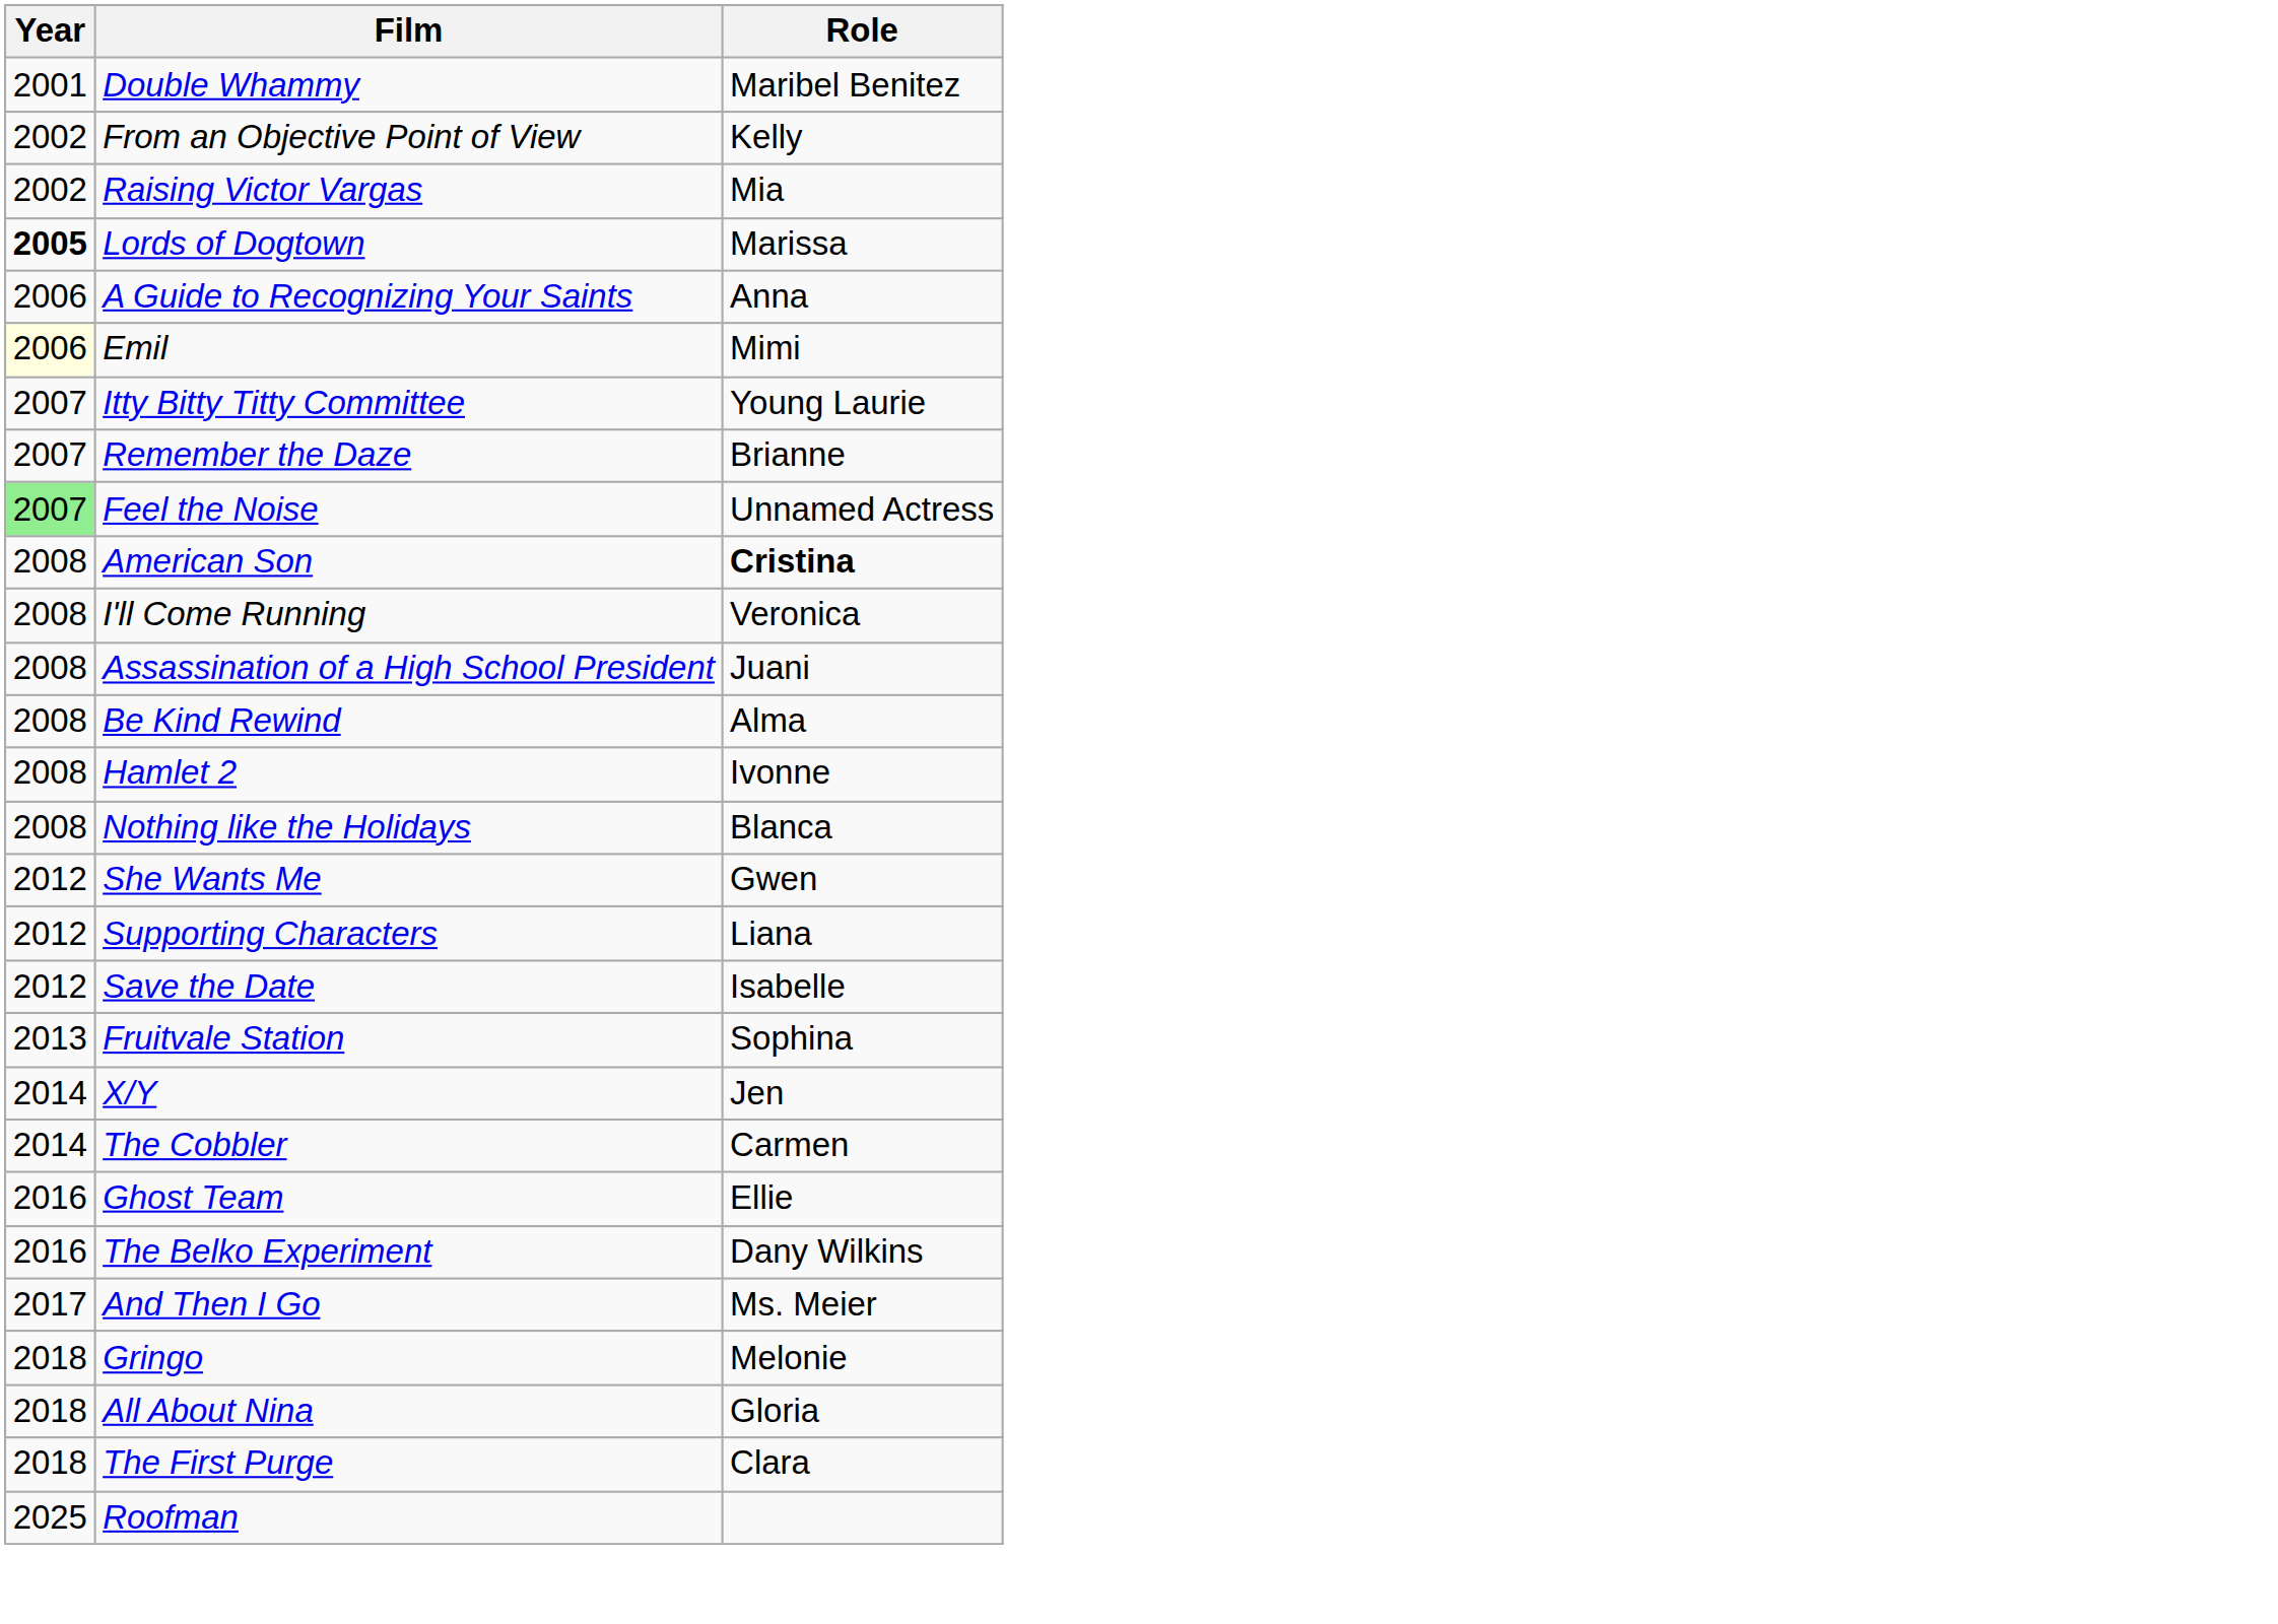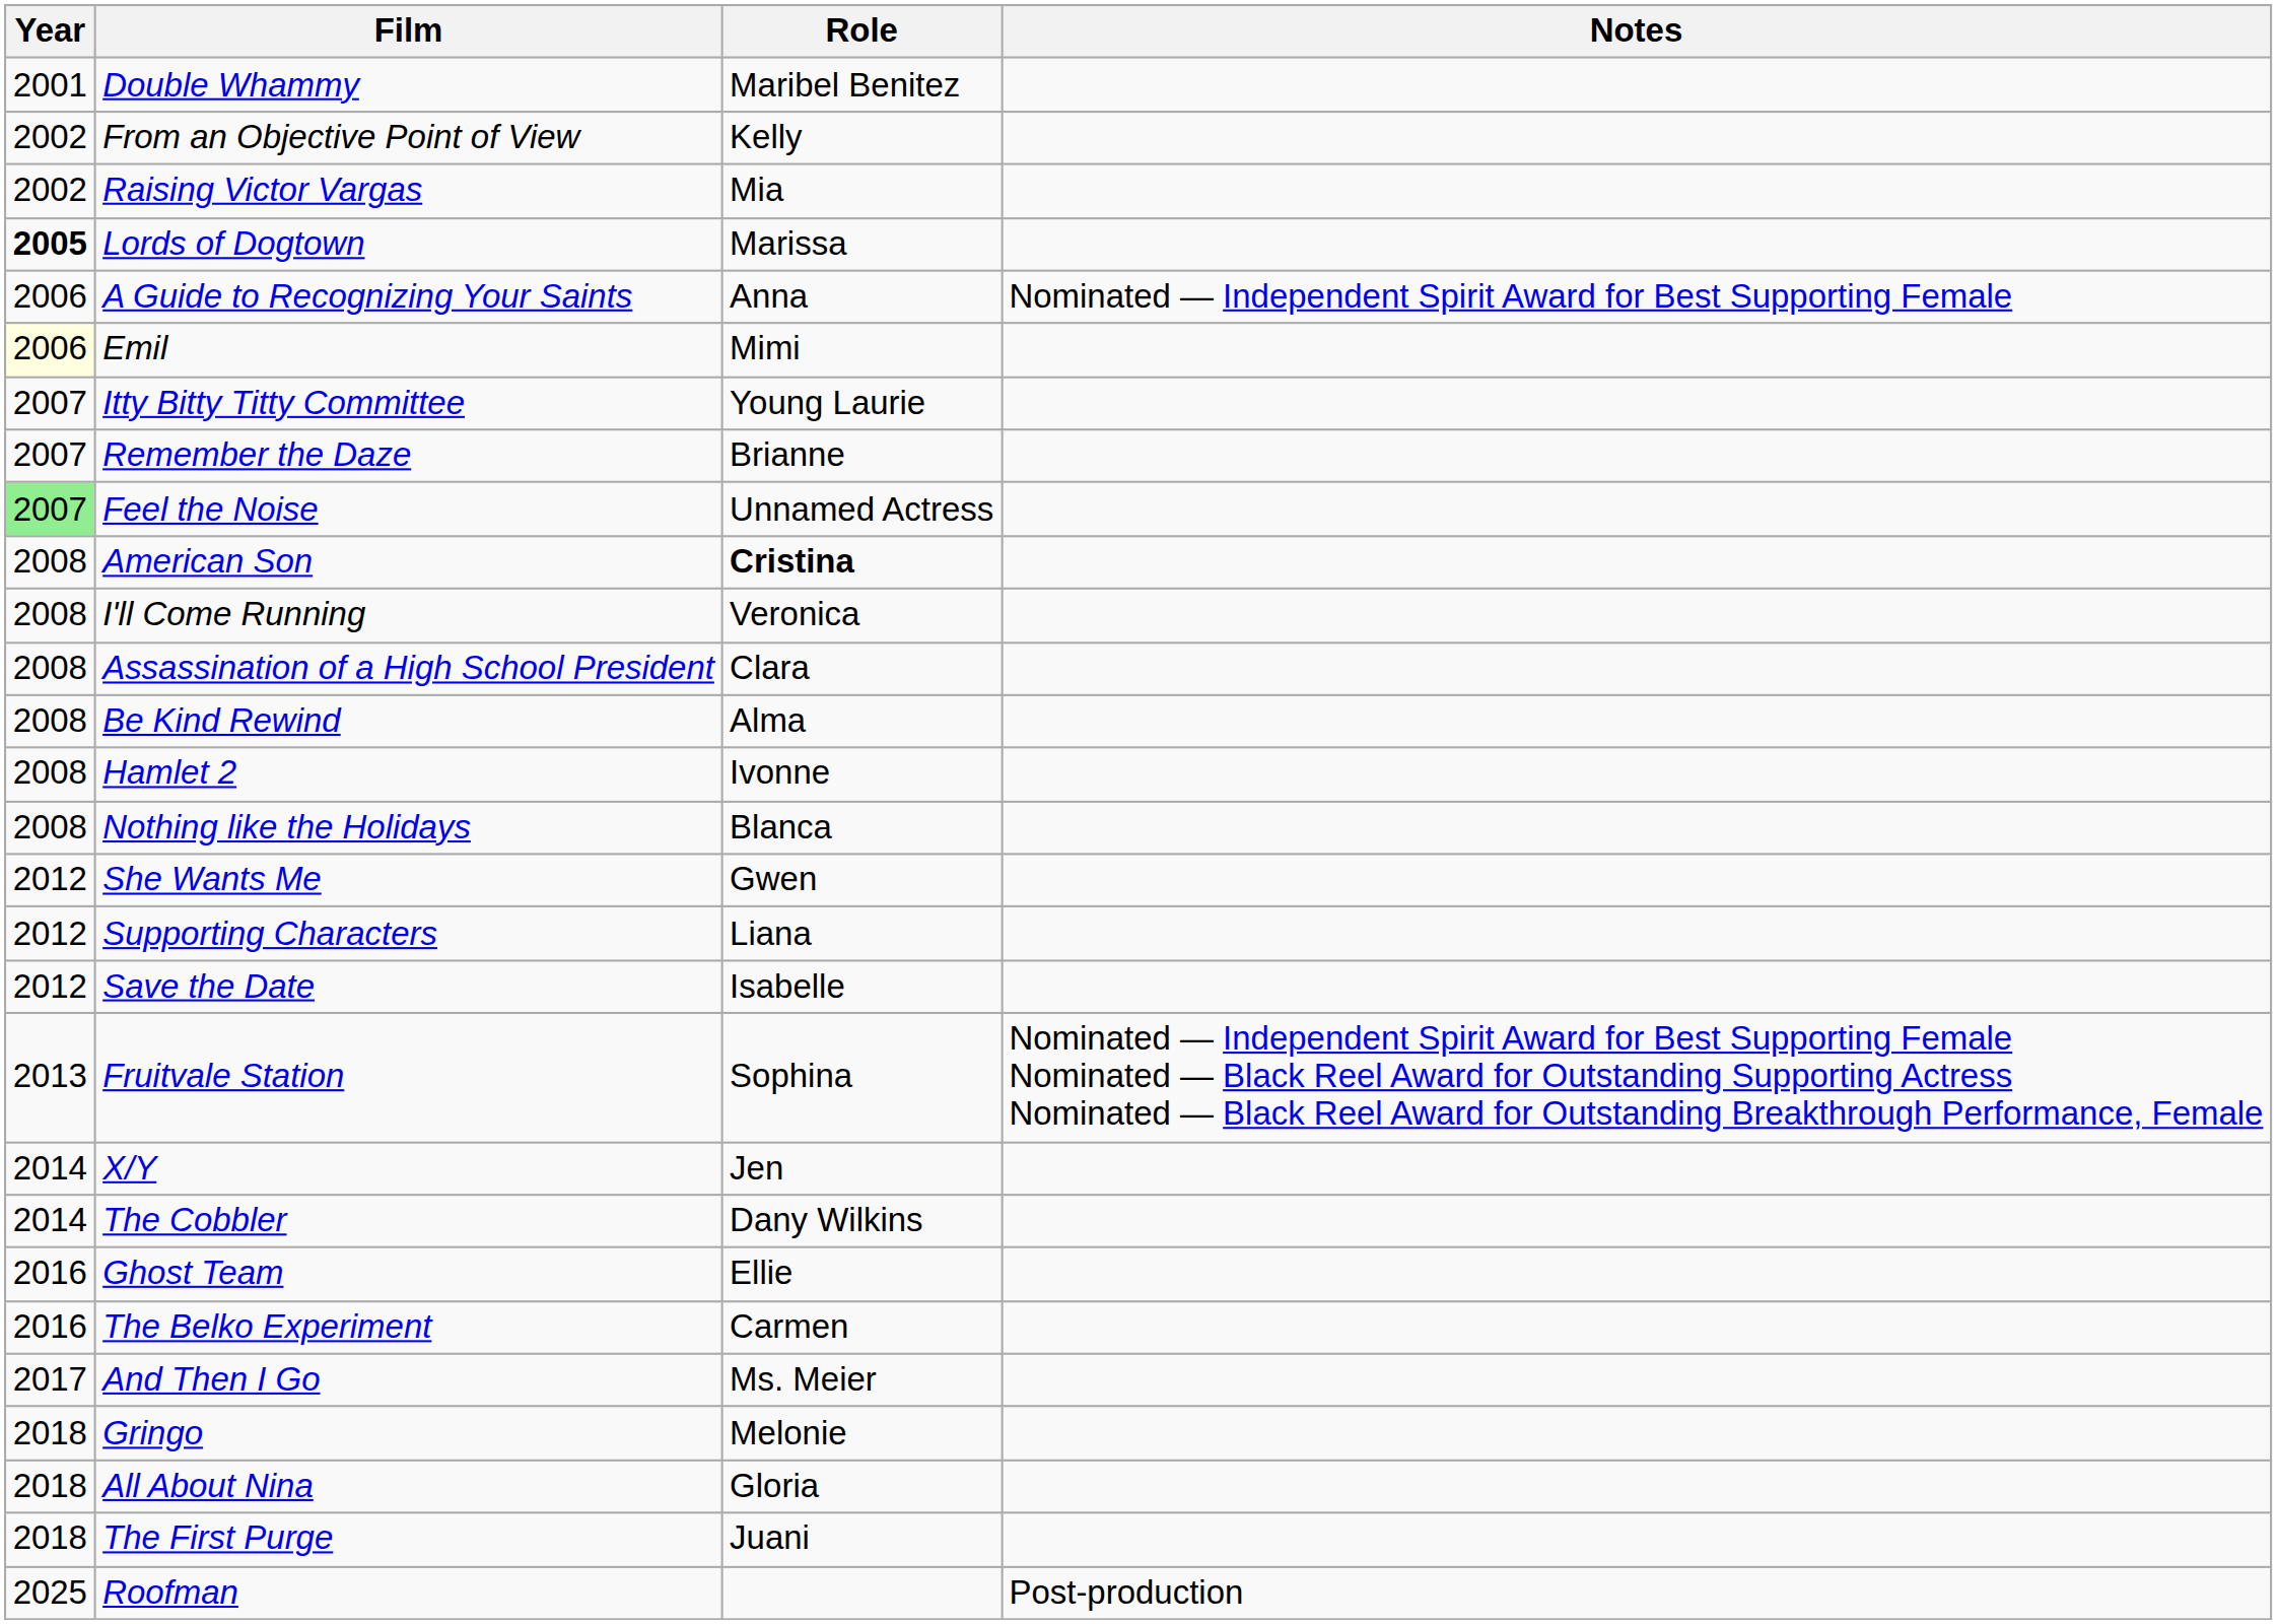+ column: Notes | Nominated — Independent Spirit Award for Best Supporting Female | Nominated — Independent Spirit Award for Best Supporting Female Nominated — Black Reel Award for Outstanding Supporting Actress Nominated — Black Reel Award for Outstanding Breakthrough Performance, Female | Post-production
Assassination of a High School President | Role: Juani -> Clara
The Cobbler | Role: Carmen -> Dany Wilkins
The Belko Experiment | Role: Dany Wilkins -> Carmen
The First Purge | Role: Clara -> Juani
